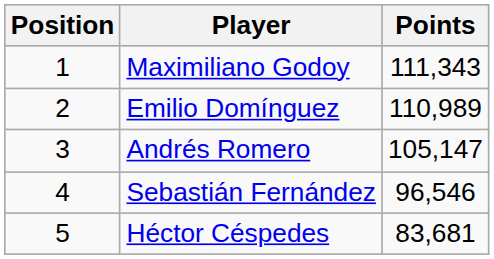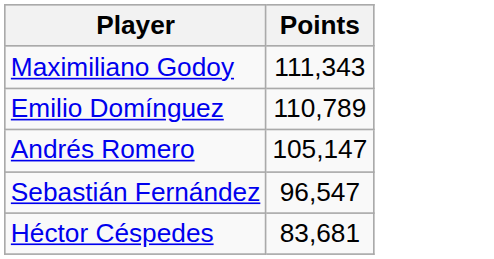- column: Position | 1 | 2 | 3 | 4 | 5
Emilio Domínguez | Points: 110,989 -> 110,789
Sebastián Fernández | Points: 96,546 -> 96,547
